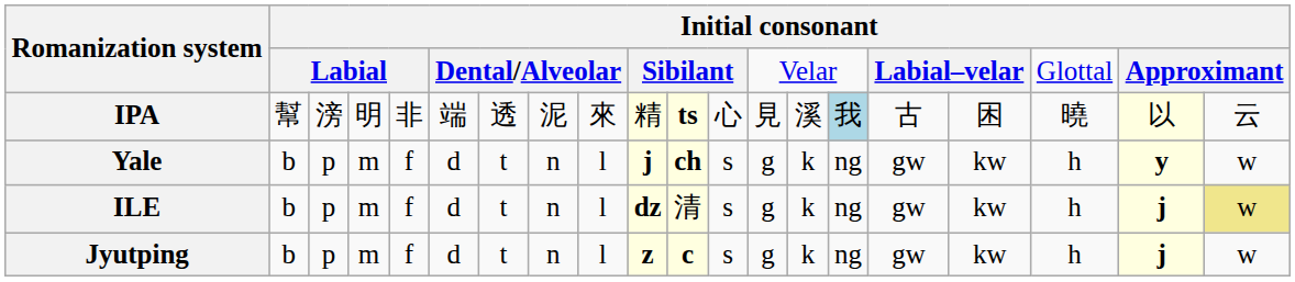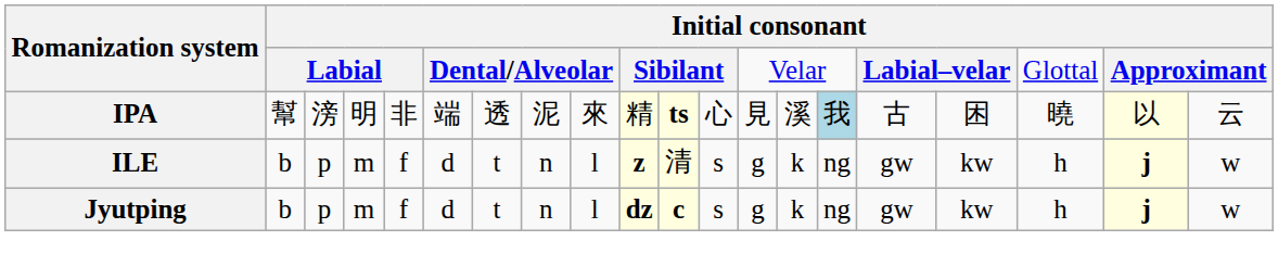- row: Yale | b | p | m | f | d | t | n | l | j | ch | s | g | k | ng | gw | kw | h | y | w
ILE | column 10: dz -> z
ILE | column 20: khaki background -> no background
Jyutping | column 10: z -> dz
